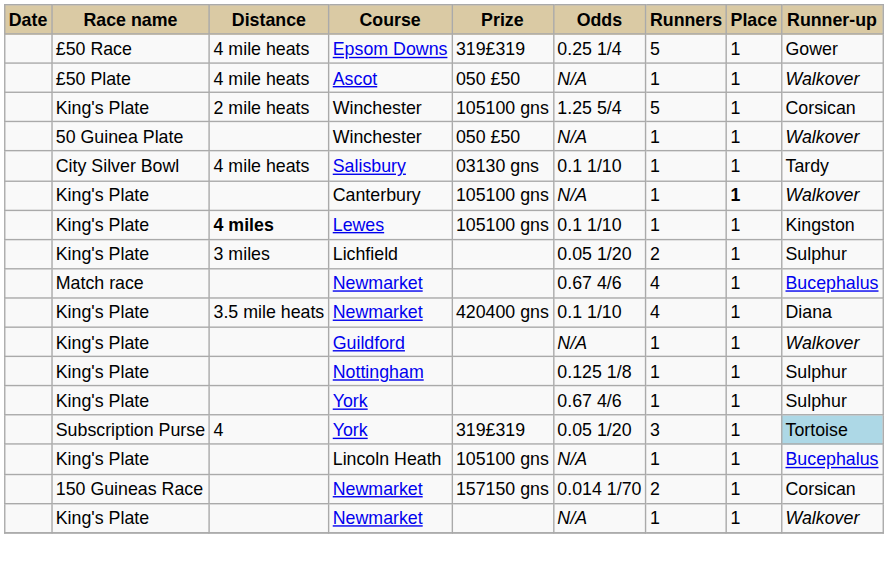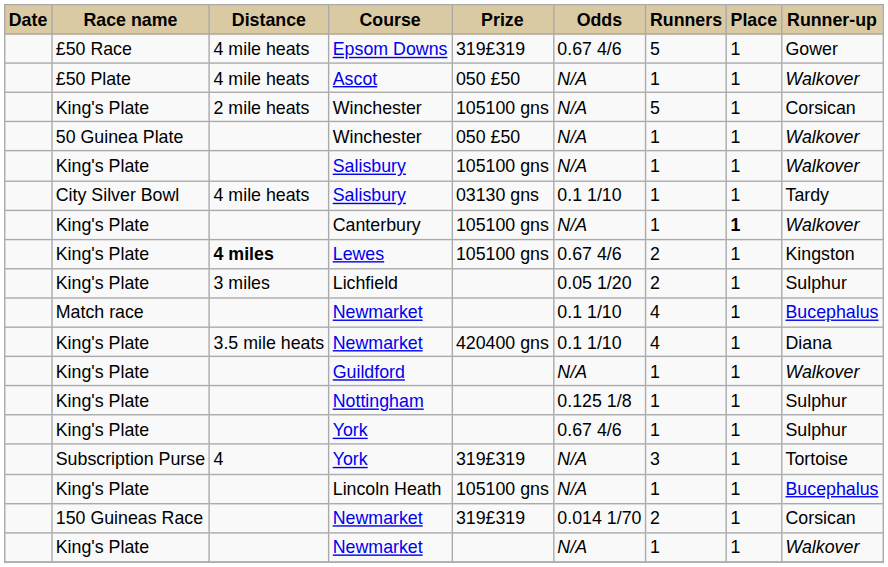Epsom Downs | Odds: 0.25 1/4 -> 0.67 4/6
King's Plate / Winchester | Odds: 1.25 5/4 -> N/A
+ row: King's Plate | Salisbury | 105100 gns | N/A | 1 | 1 | Walkover
Lewes | Odds: 0.1 1/10 -> 0.67 4/6
Lewes | Runners: 1 -> 2
Match race / Newmarket | Odds: 0.67 4/6 -> 0.1 1/10
Subscription Purse / York | Odds: 0.05 1/20 -> N/A
Subscription Purse / York | Runner-up: lightblue background -> no background
150 Guineas Race / Newmarket | Prize: 157150 gns -> 319£319
